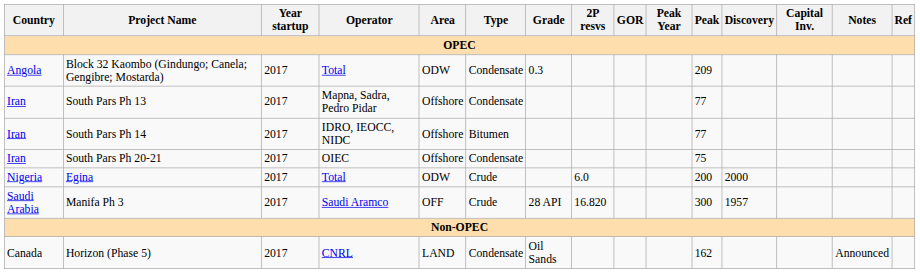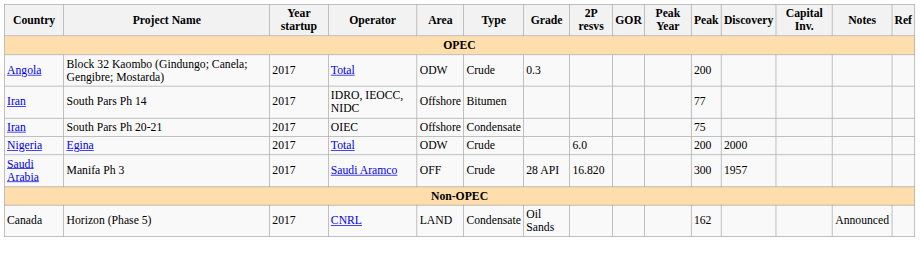Block 32 Kaombo (Gindungo; Canela; Gengibre; Mostarda) | Type: Condensate -> Crude
Block 32 Kaombo (Gindungo; Canela; Gengibre; Mostarda) | Peak: 209 -> 200
- row: Iran | South Pars Ph 13 | 2017 | Mapna, Sadra, Pedro Pidar | Offshore | Condensate | 77
